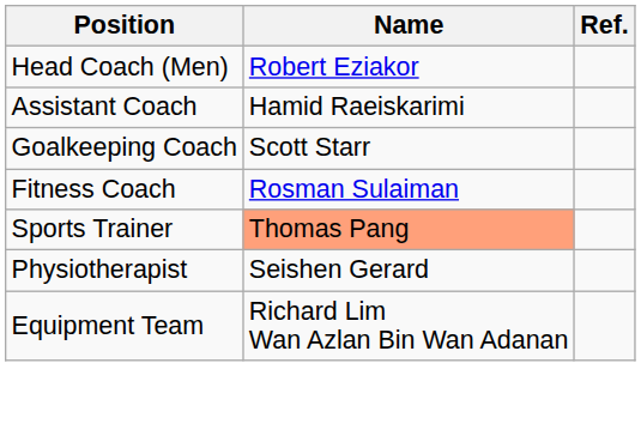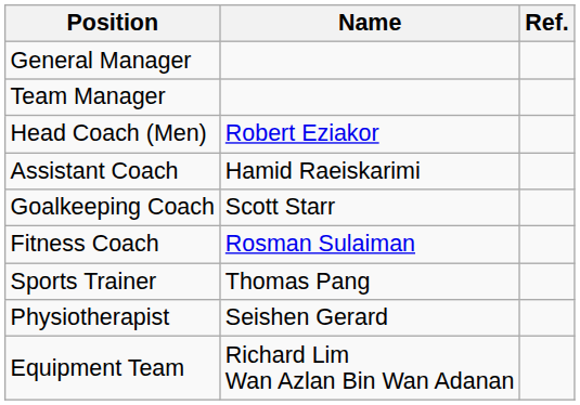+ row: General Manager
+ row: Team Manager
Sports Trainer | Name: lightsalmon background -> no background
